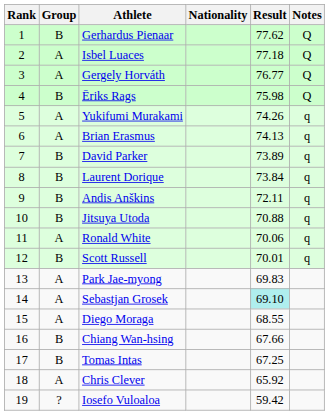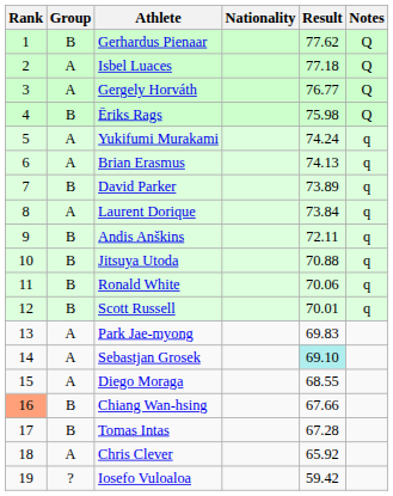Yukifumi Murakami | Result: 74.26 -> 74.24
Laurent Dorique | Group: B -> A
Ronald White | Group: A -> B
Chiang Wan-hsing | Rank: no background -> lightsalmon background
Tomas Intas | Result: 67.25 -> 67.28
